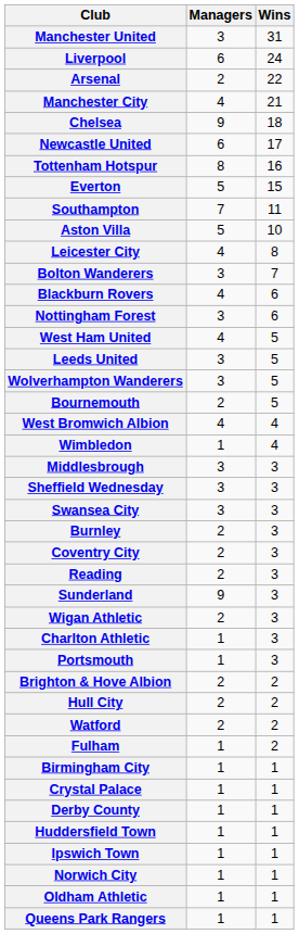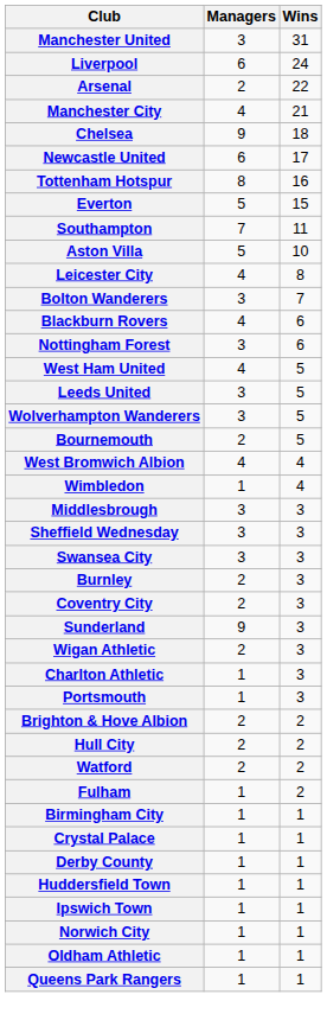- row: Reading | 2 | 3
